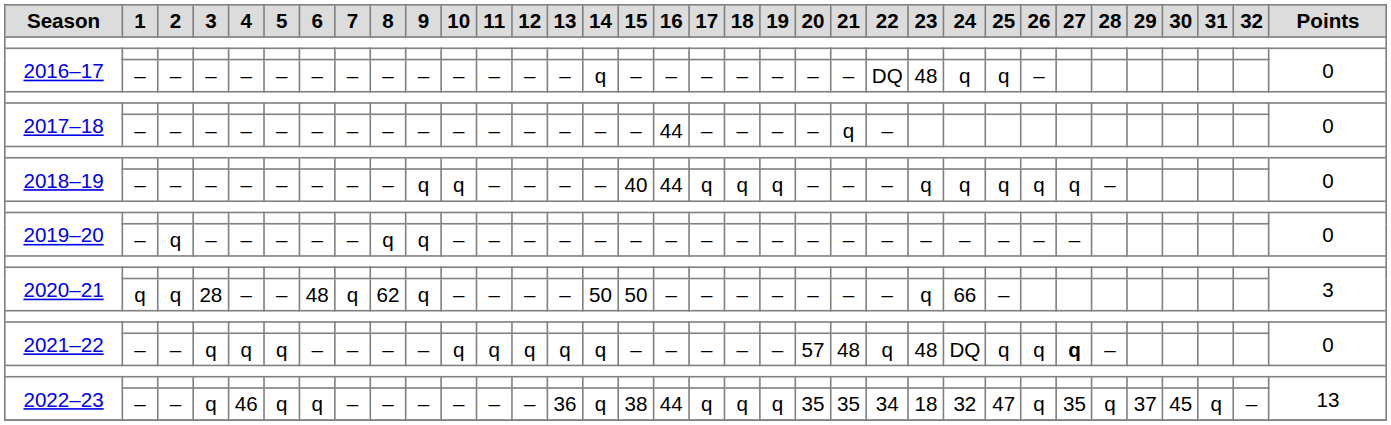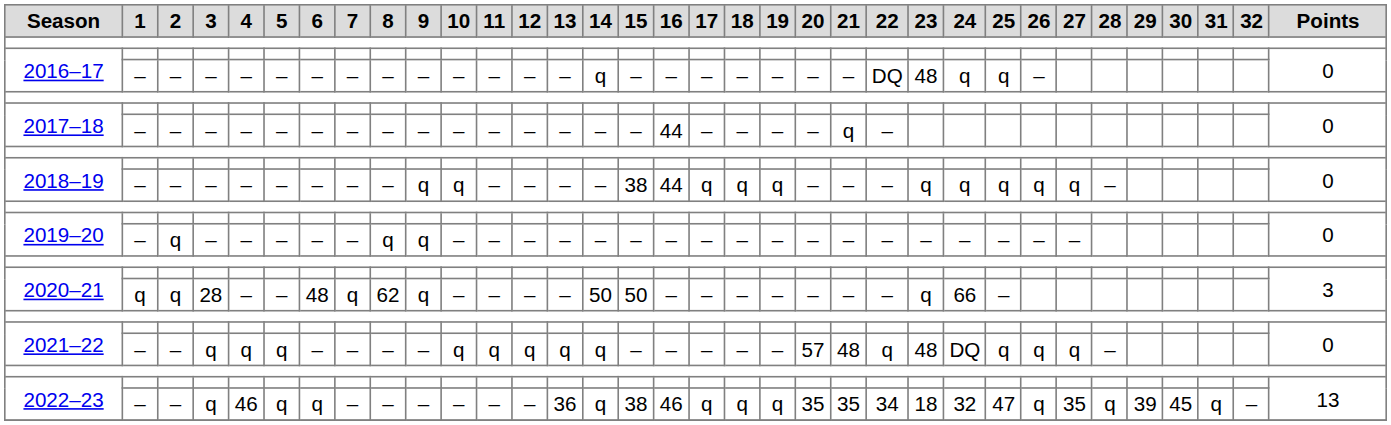2018–19 / – | 15: 40 -> 38
2021–22 / q | 27: bold -> normal
2022–23 / q | 16: 44 -> 46
2022–23 / q | 29: 37 -> 39
